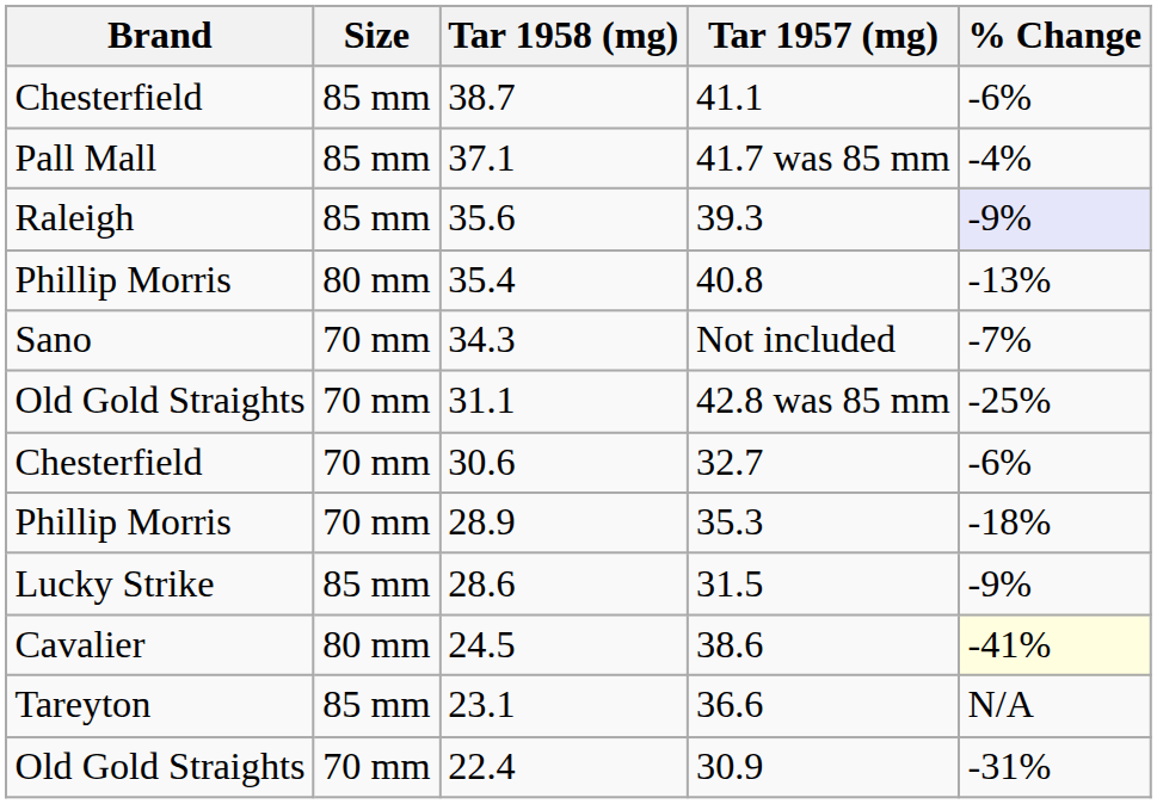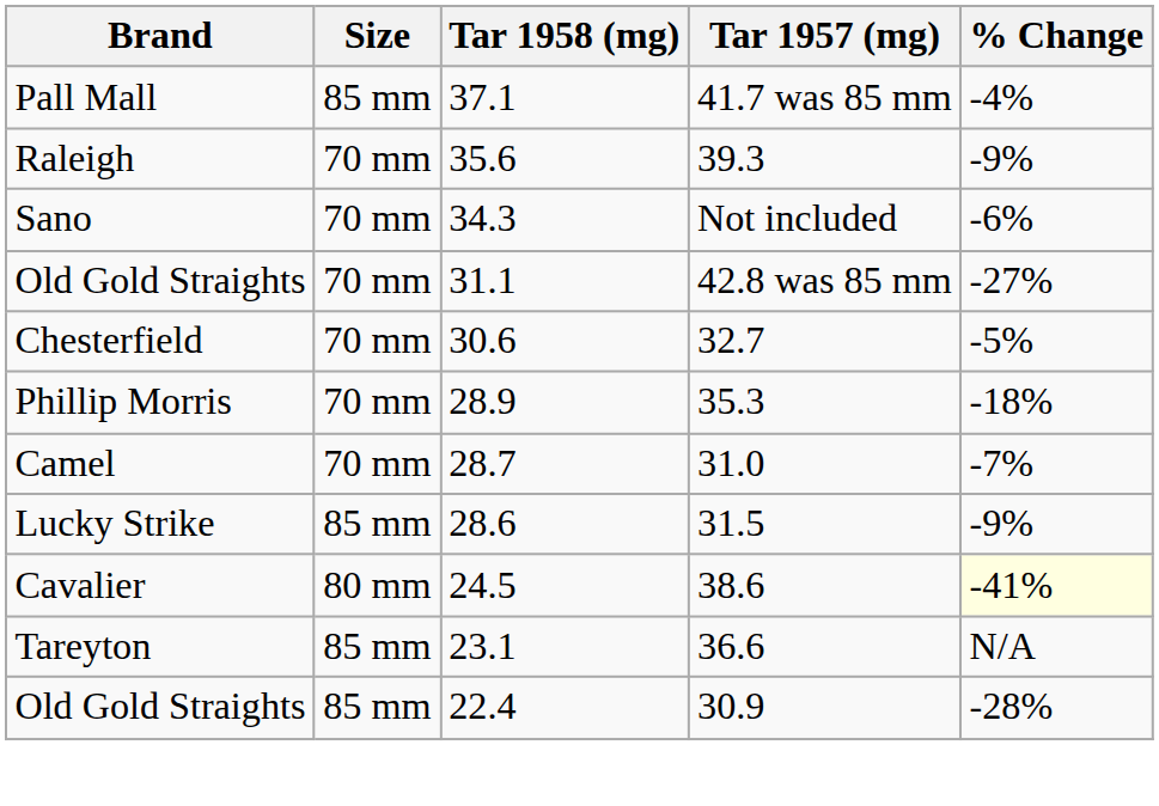- row: Chesterfield | 85 mm | 38.7 | 41.1 | -6%
35.6 | Size: 85 mm -> 70 mm
35.6 | % Change: lavender background -> no background
- row: Phillip Morris | 80 mm | 35.4 | 40.8 | -13%
34.3 | % Change: -7% -> -6%
31.1 | % Change: -25% -> -27%
30.6 | % Change: -6% -> -5%
+ row: Camel | 70 mm | 28.7 | 31.0 | -7%
22.4 | Size: 70 mm -> 85 mm
22.4 | % Change: -31% -> -28%
